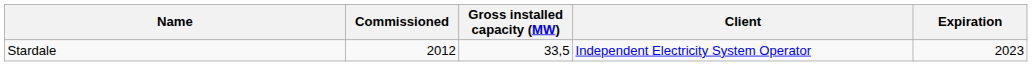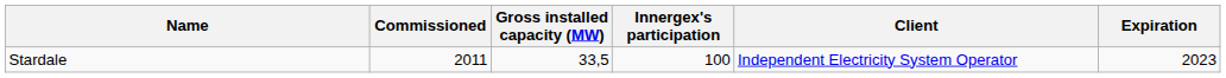+ column: Innergex's participation | 100
Stardale | Commissioned: 2012 -> 2011
